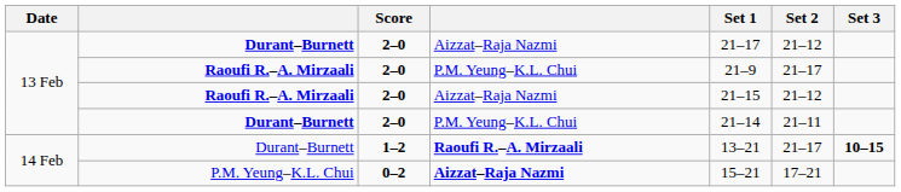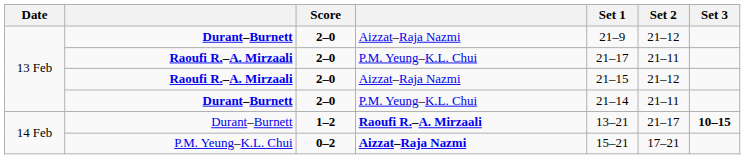Durant–Burnett / Aizzat–Raja Nazmi | Set 1: 21–17 -> 21–9
Raoufi R.–A. Mirzaali / P.M. Yeung–K.L. Chui | Set 1: 21–9 -> 21–17
Raoufi R.–A. Mirzaali / P.M. Yeung–K.L. Chui | Set 2: 21–17 -> 21–11
